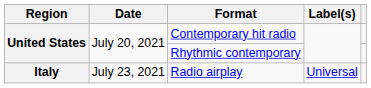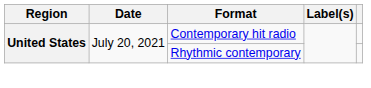- row: Italy | July 23, 2021 | Radio airplay | Universal
